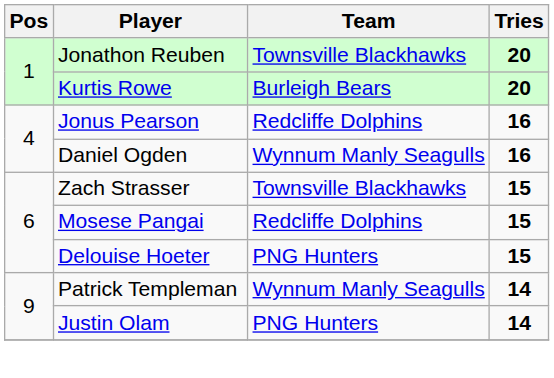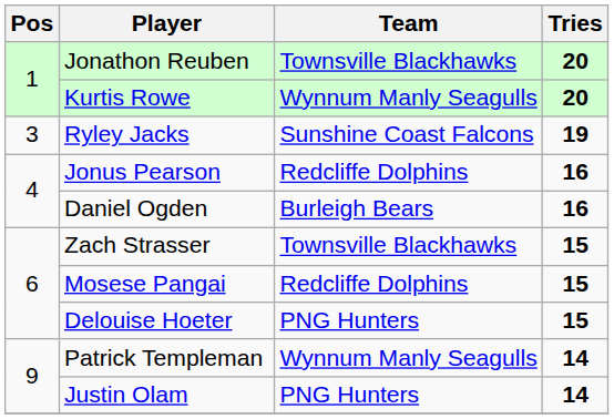Kurtis Rowe | Team: Burleigh Bears -> Wynnum Manly Seagulls
+ row: 3 | Ryley Jacks | Sunshine Coast Falcons | 19
Daniel Ogden | Team: Wynnum Manly Seagulls -> Burleigh Bears
